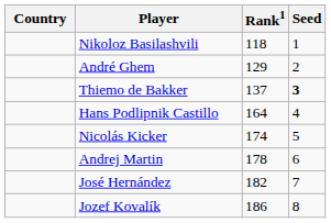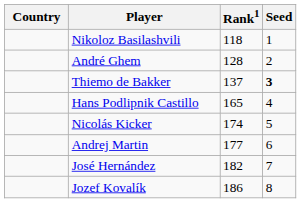André Ghem | Rank1: 129 -> 128
Hans Podlipnik Castillo | Rank1: 164 -> 165
Andrej Martin | Rank1: 178 -> 177
